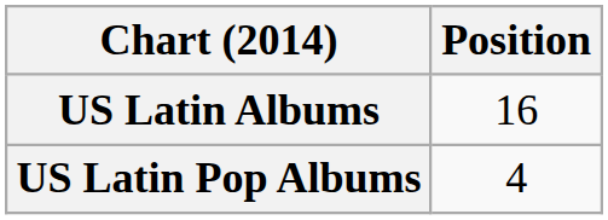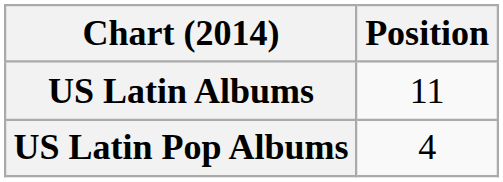US Latin Albums | Position: 16 -> 11
